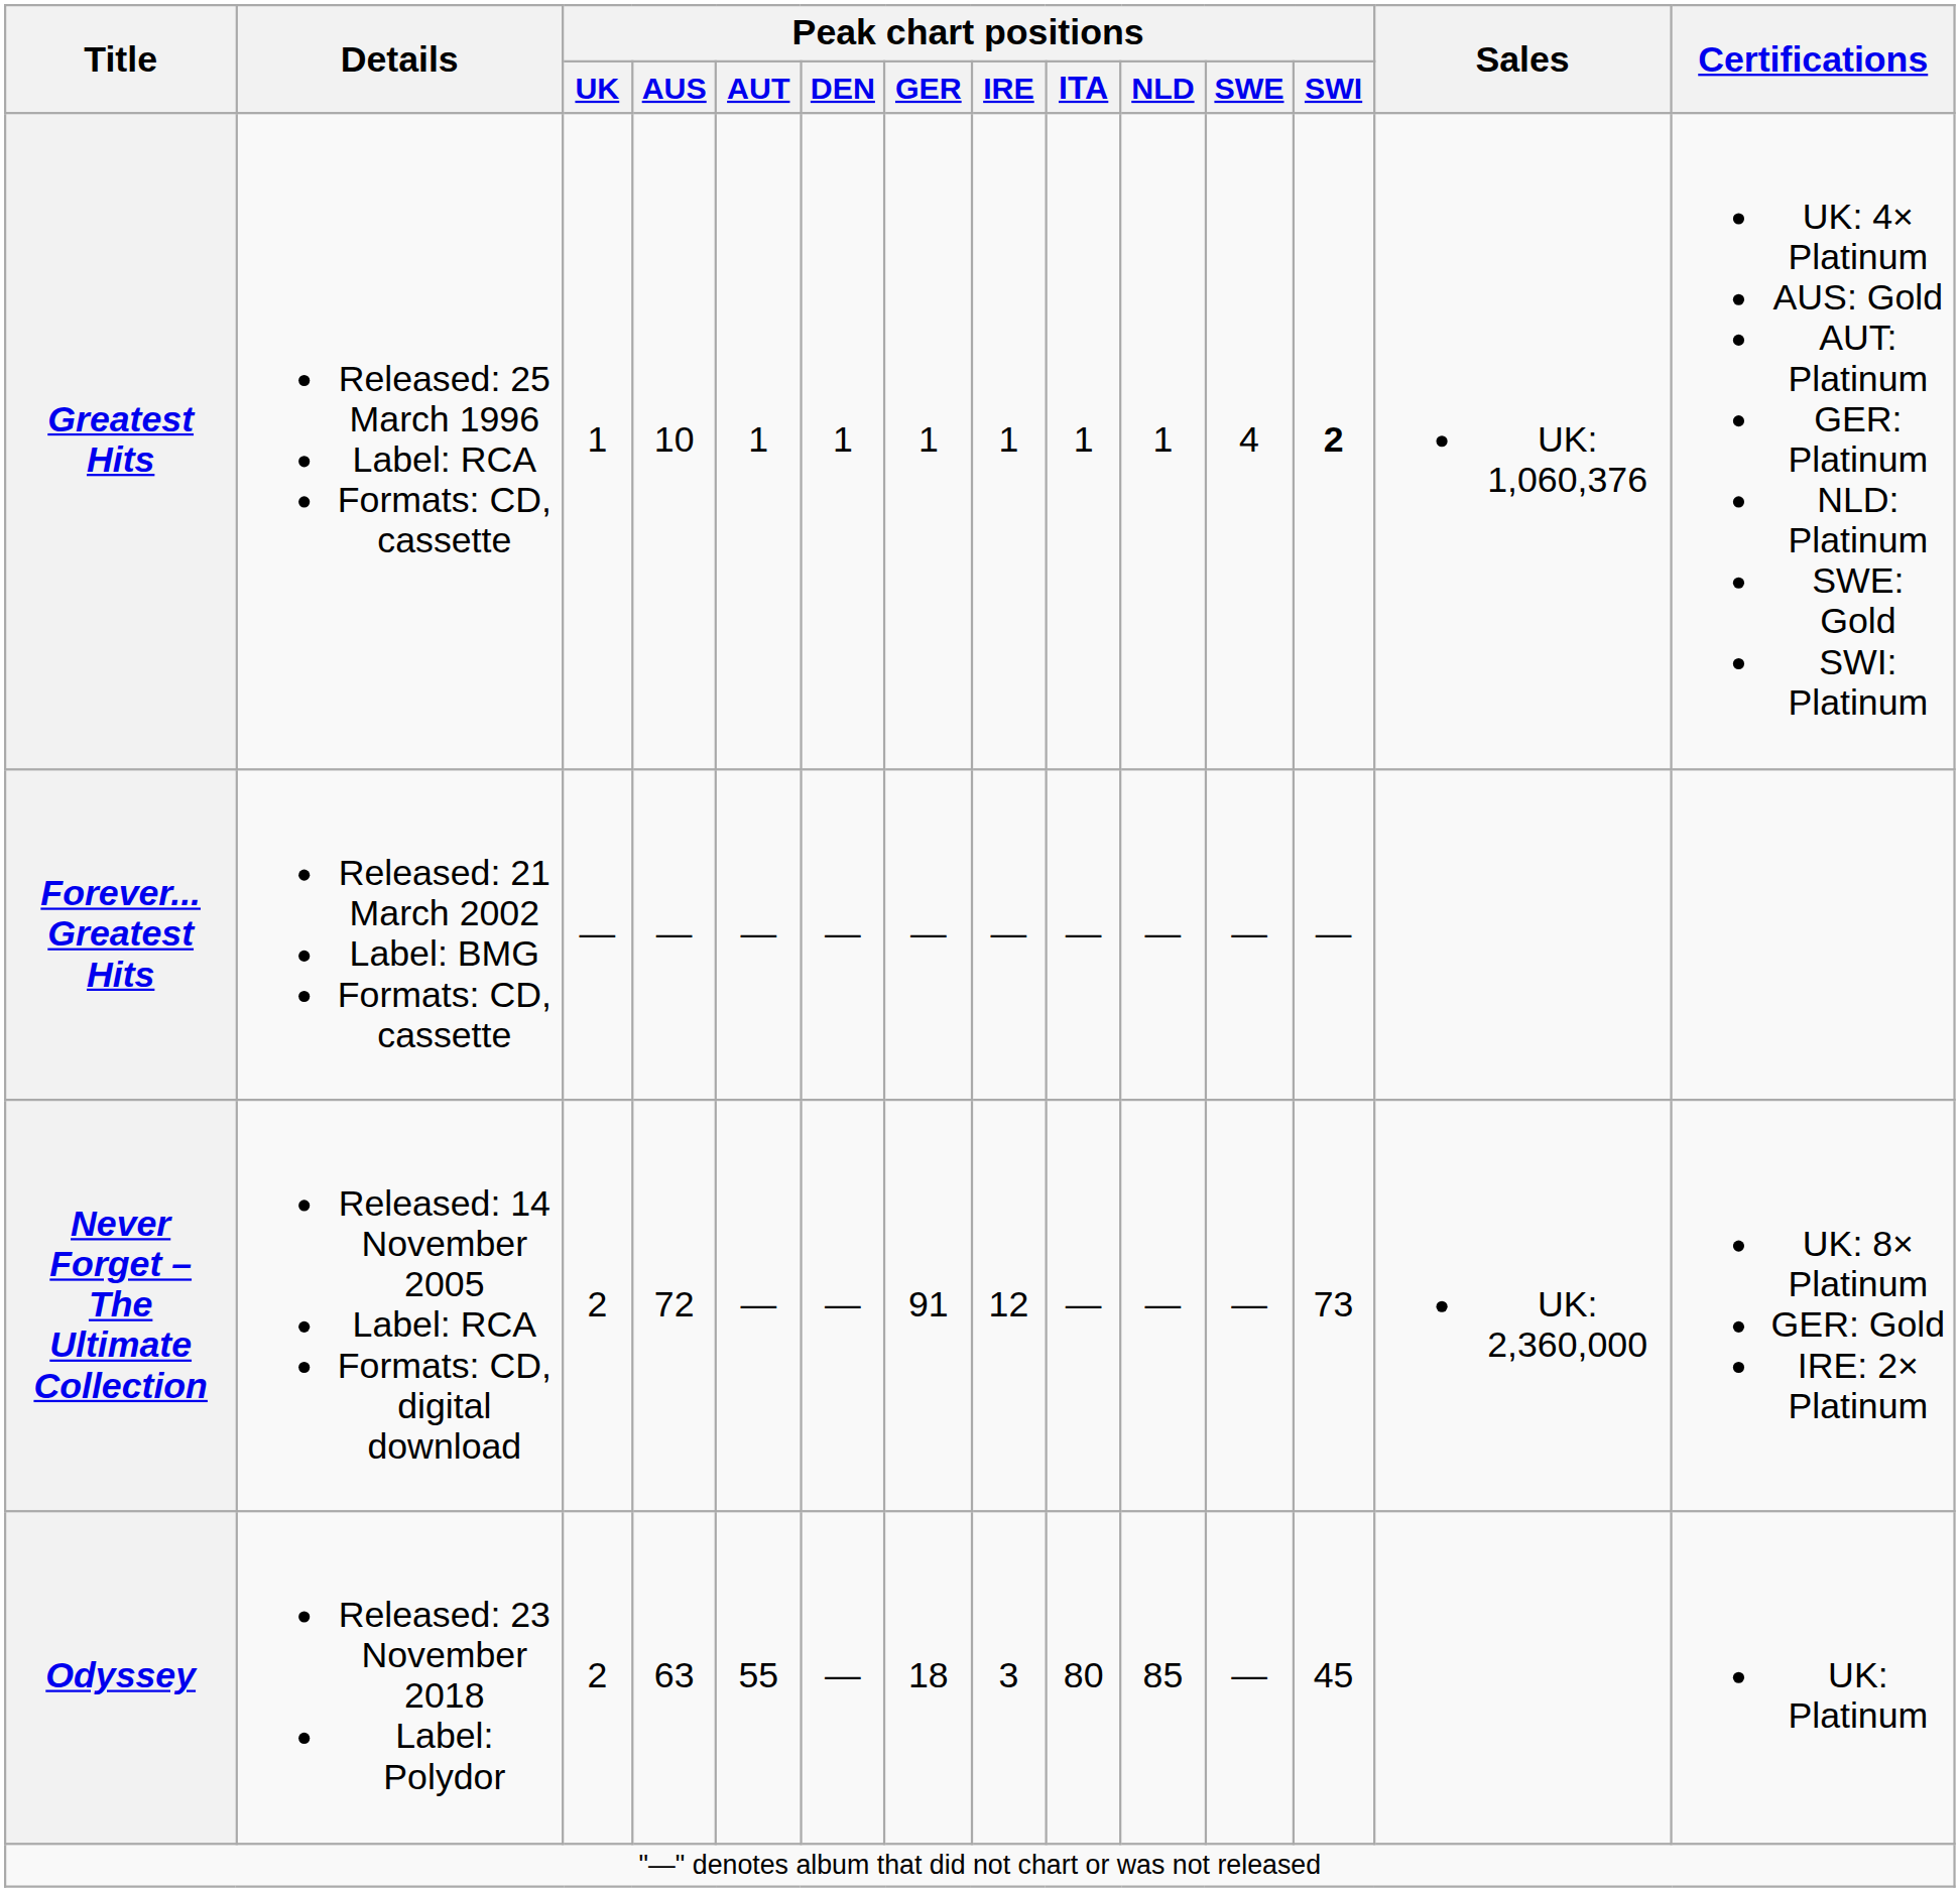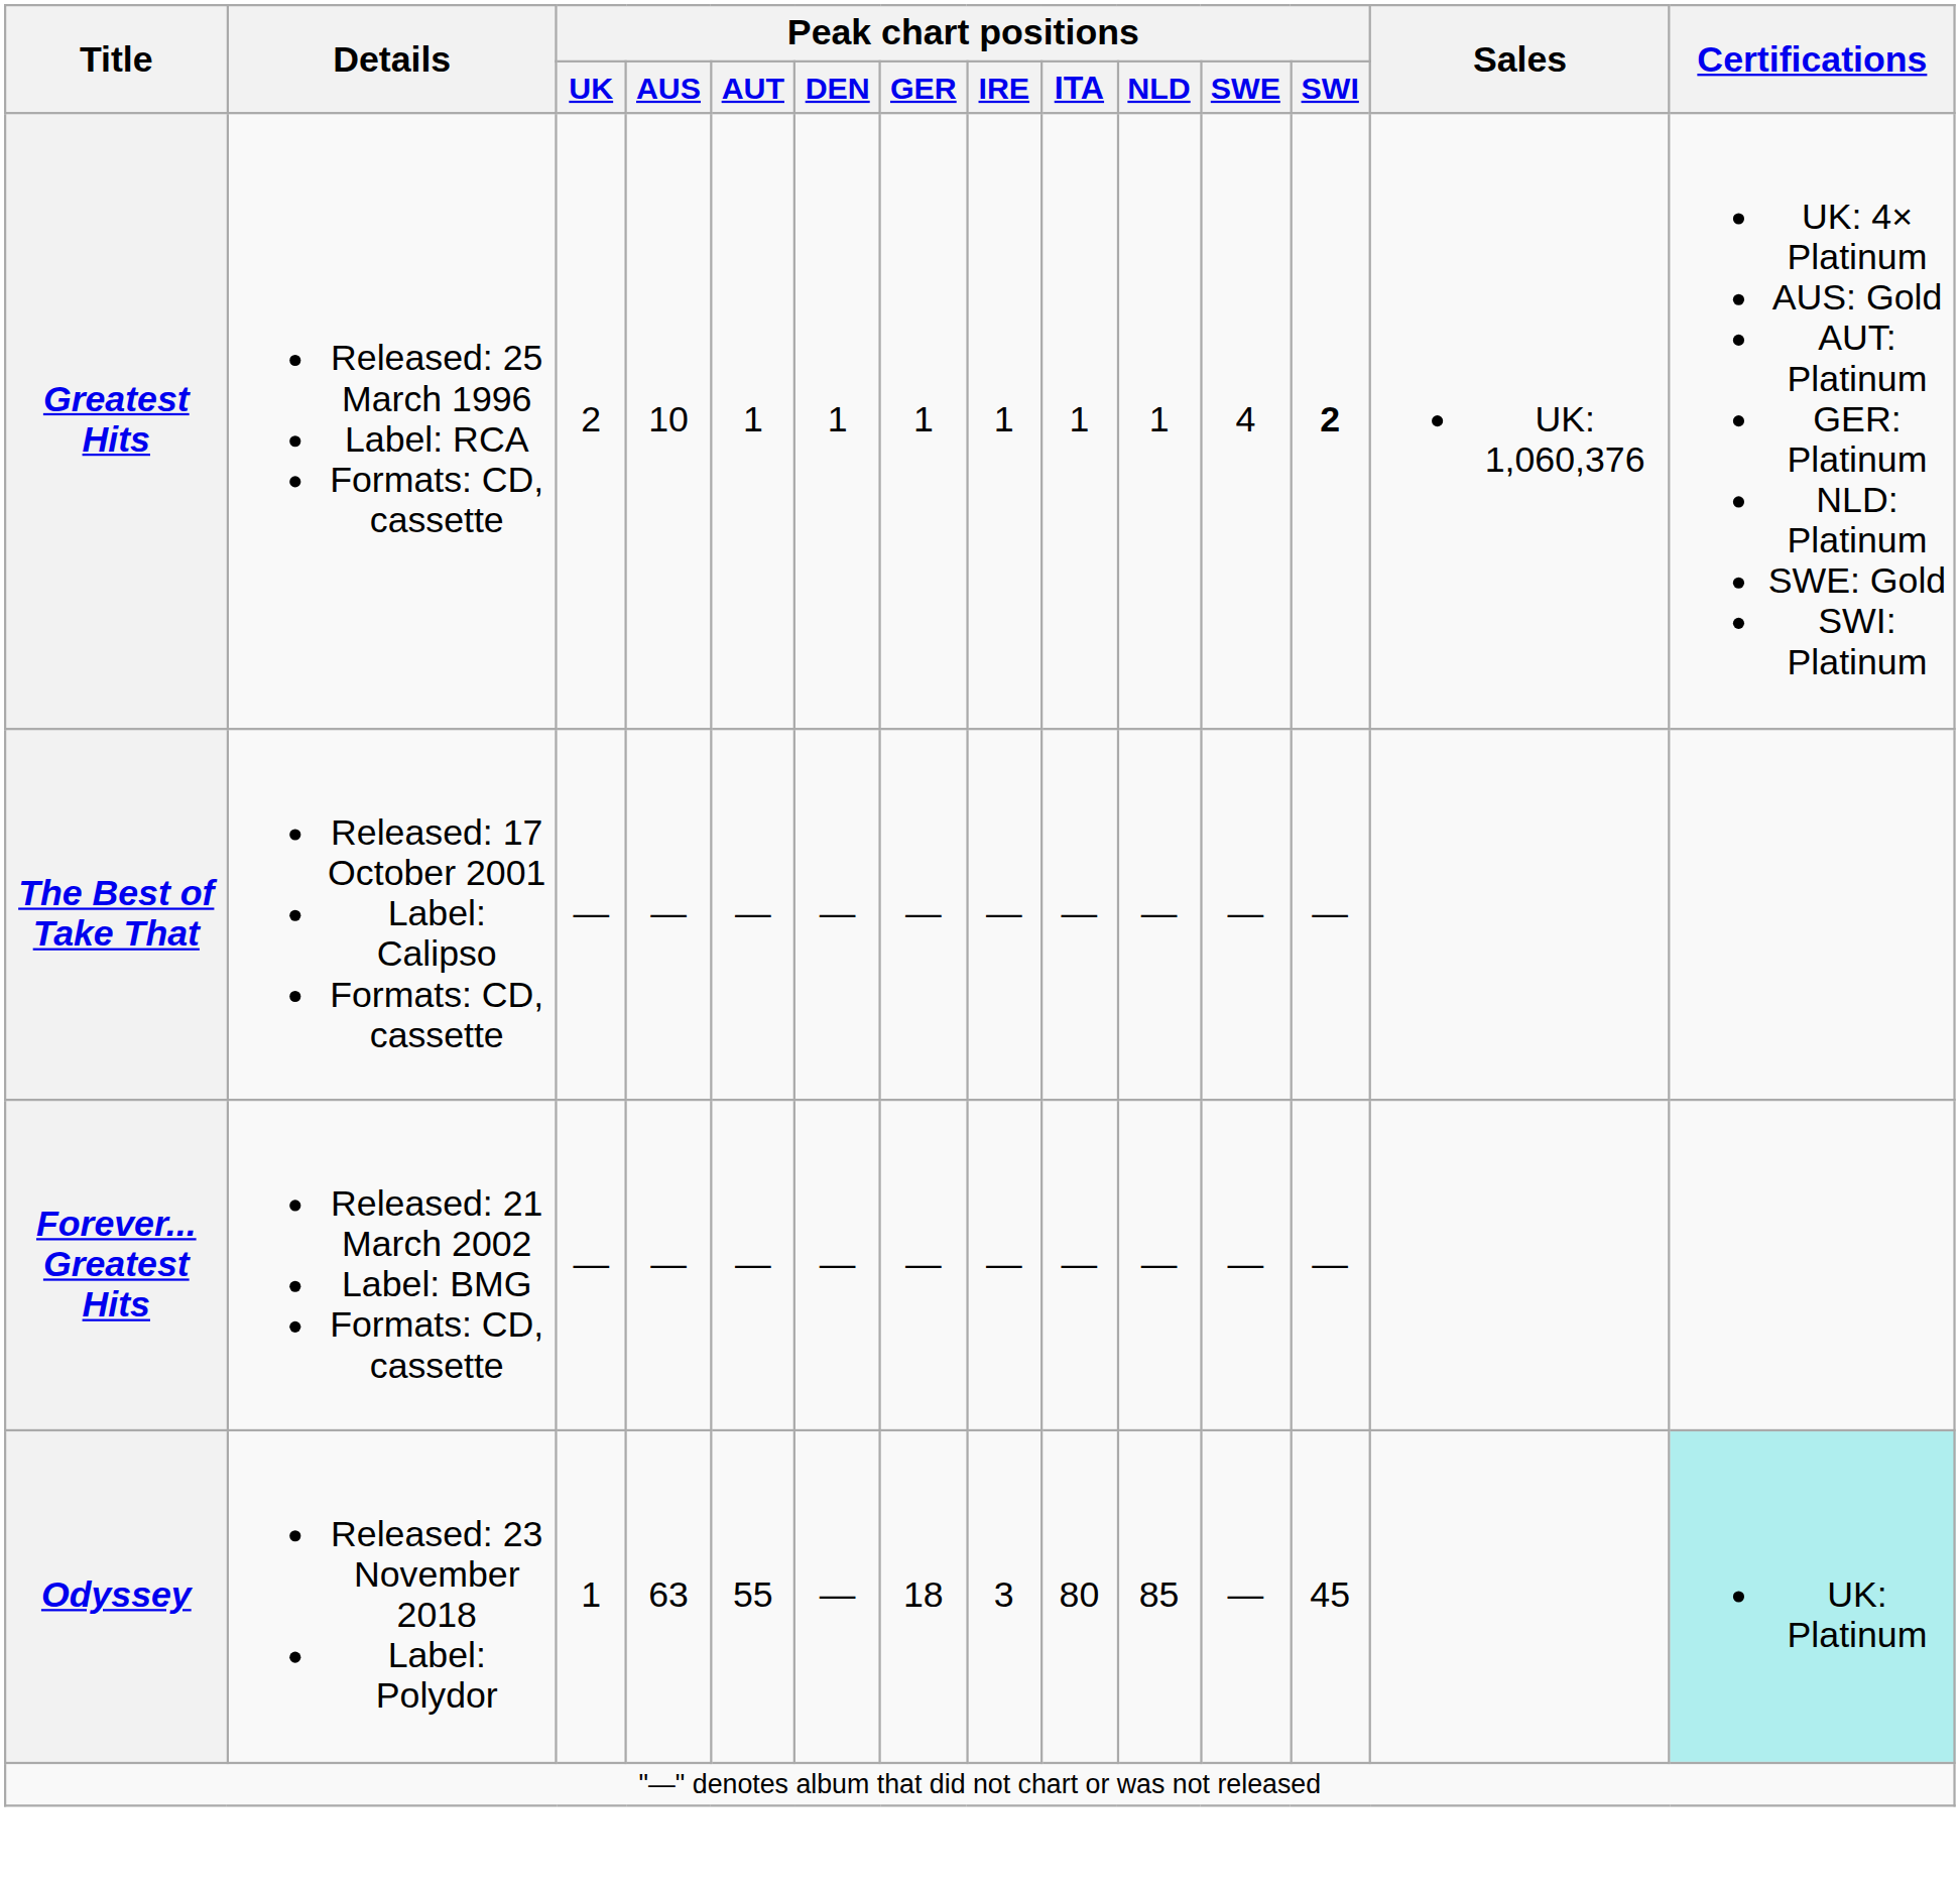Greatest Hits | Peak chart positions / UK: 1 -> 2
+ row: The Best of Take That | Released: 17 October 2001 Label: Calipso Formats: CD, cassette | — | — | — | — | — | — | — | — | — | —
- row: Never Forget – The Ultimate Collection | Released: 14 November 2005 Label: RCA Formats: CD, digital download | 2 | 72 | — | — | 91 | 12 | — | — | — | 73 | UK: 2,360,000 | UK: 8× Platinum GER: Gold IRE: 2× Platinum
Odyssey | Peak chart positions / UK: 2 -> 1
Odyssey | Certifications: no background -> paleturquoise background
